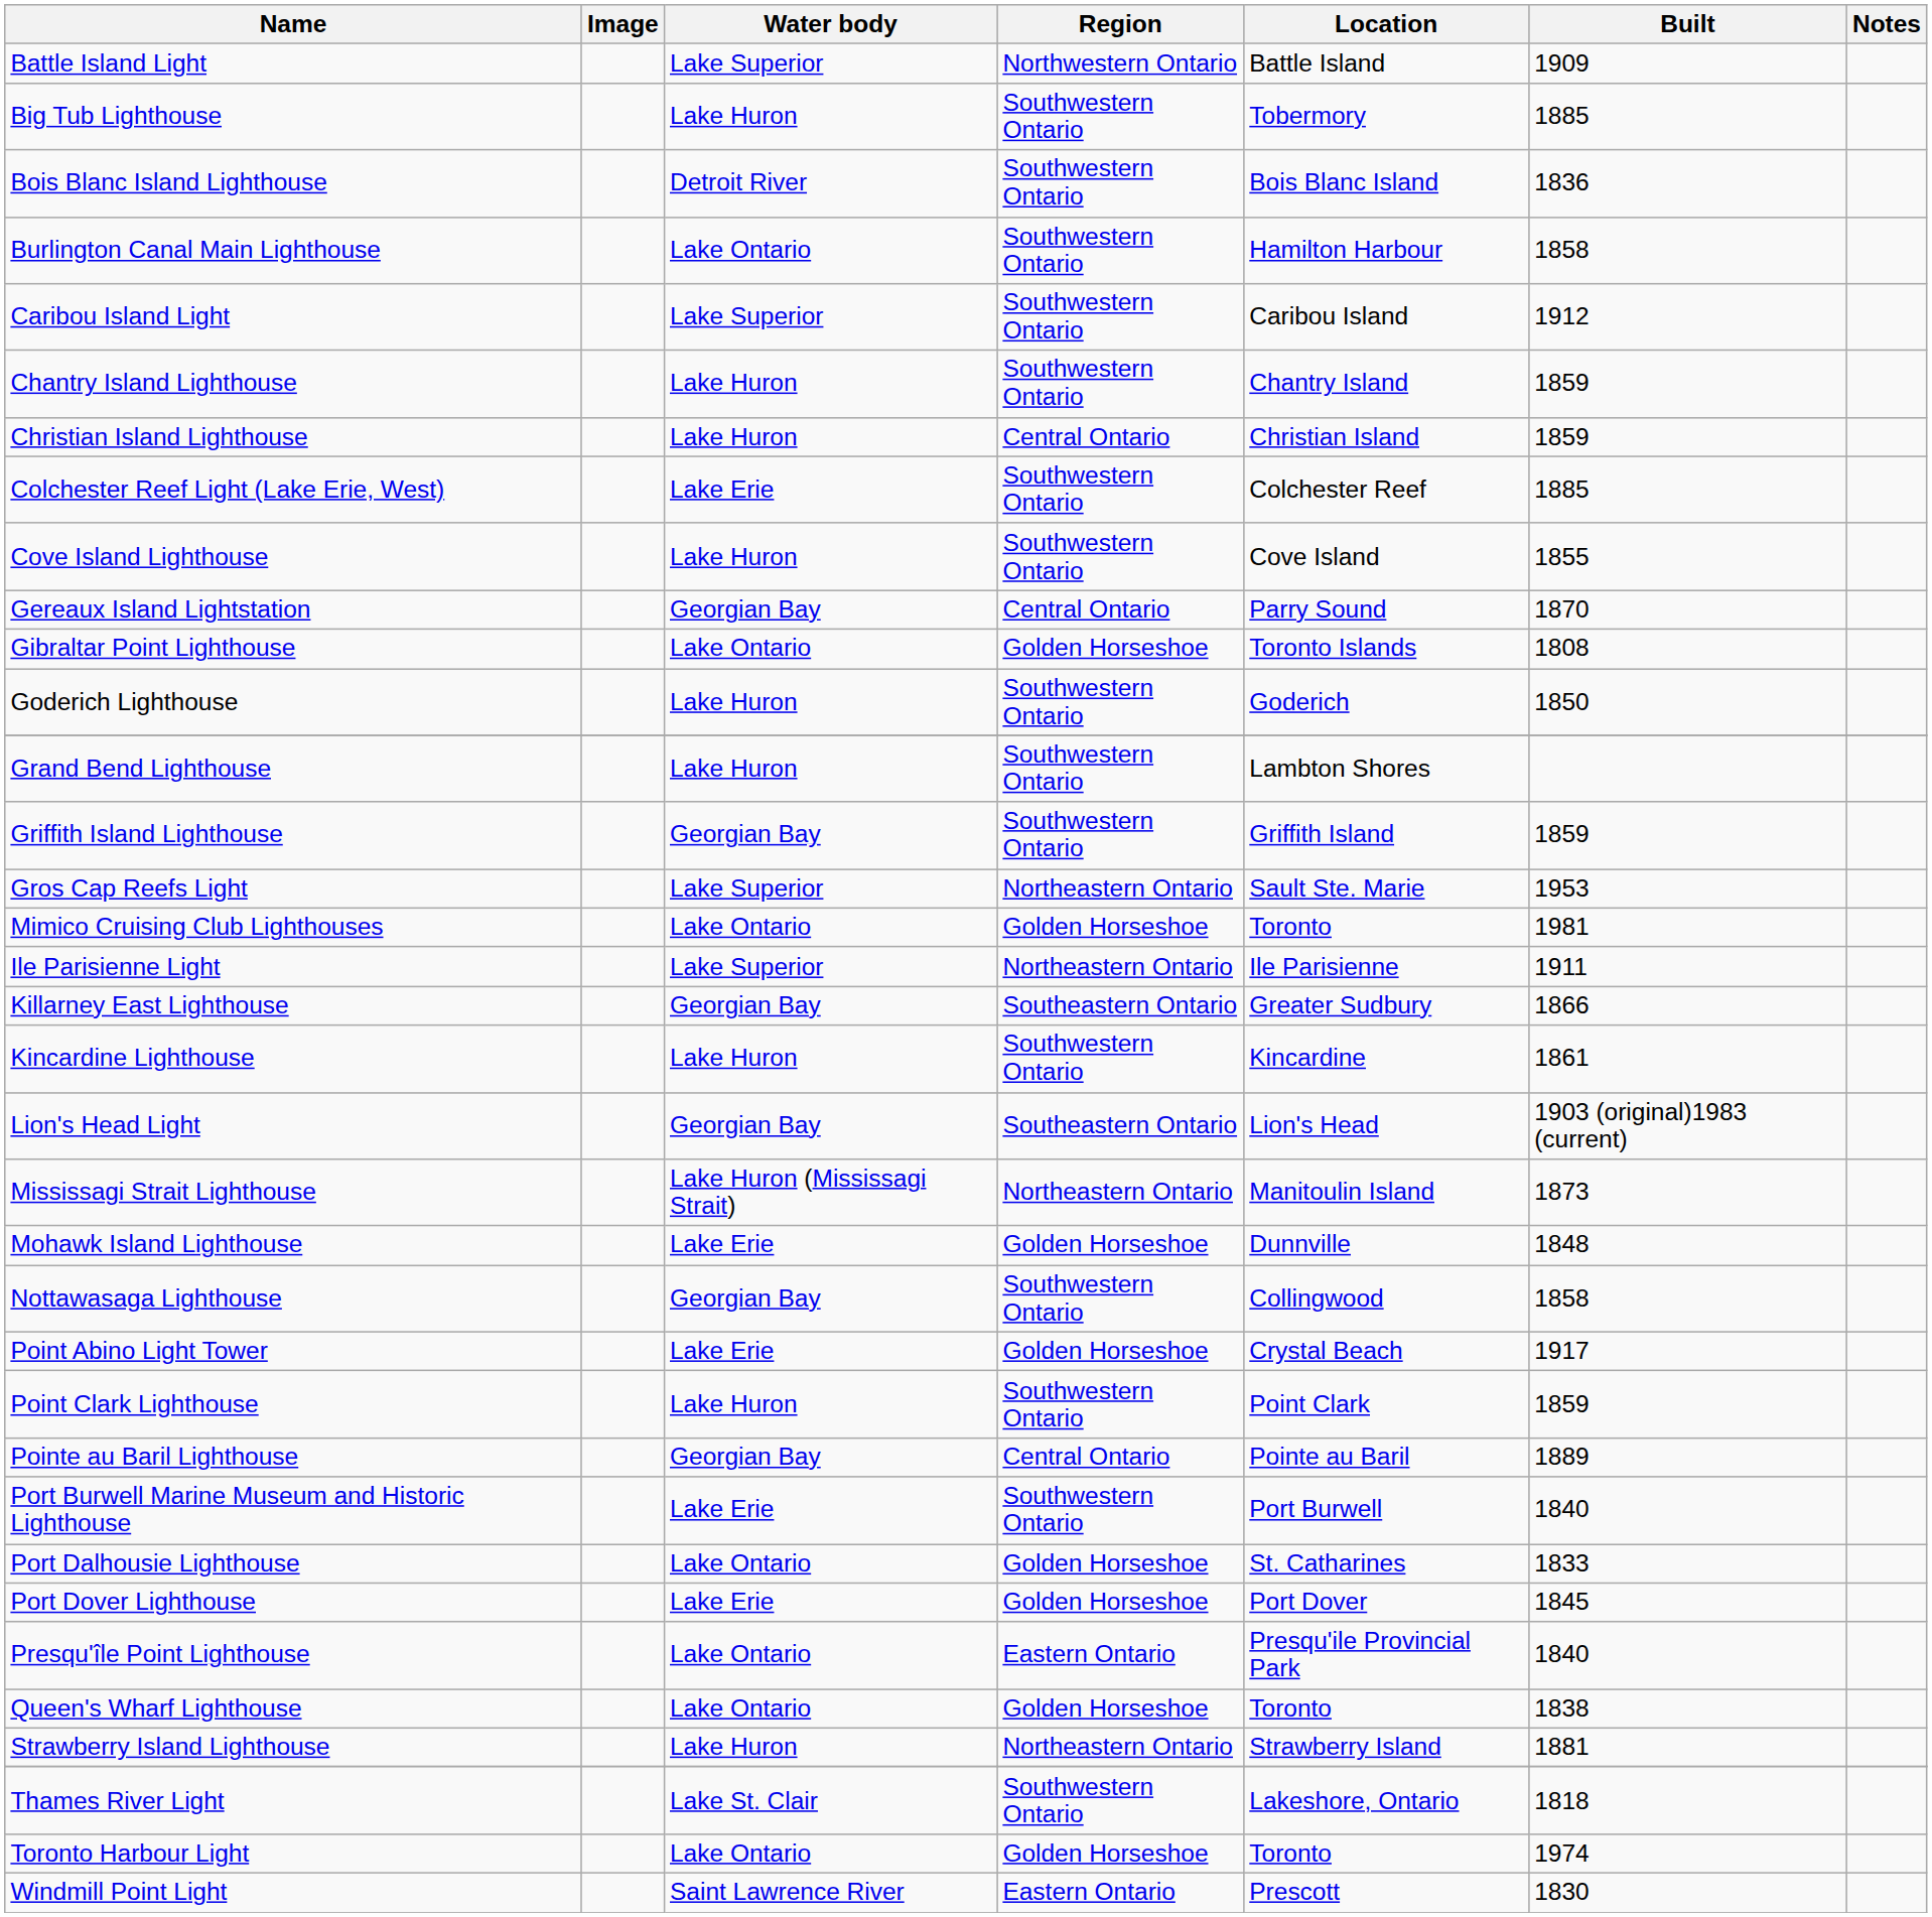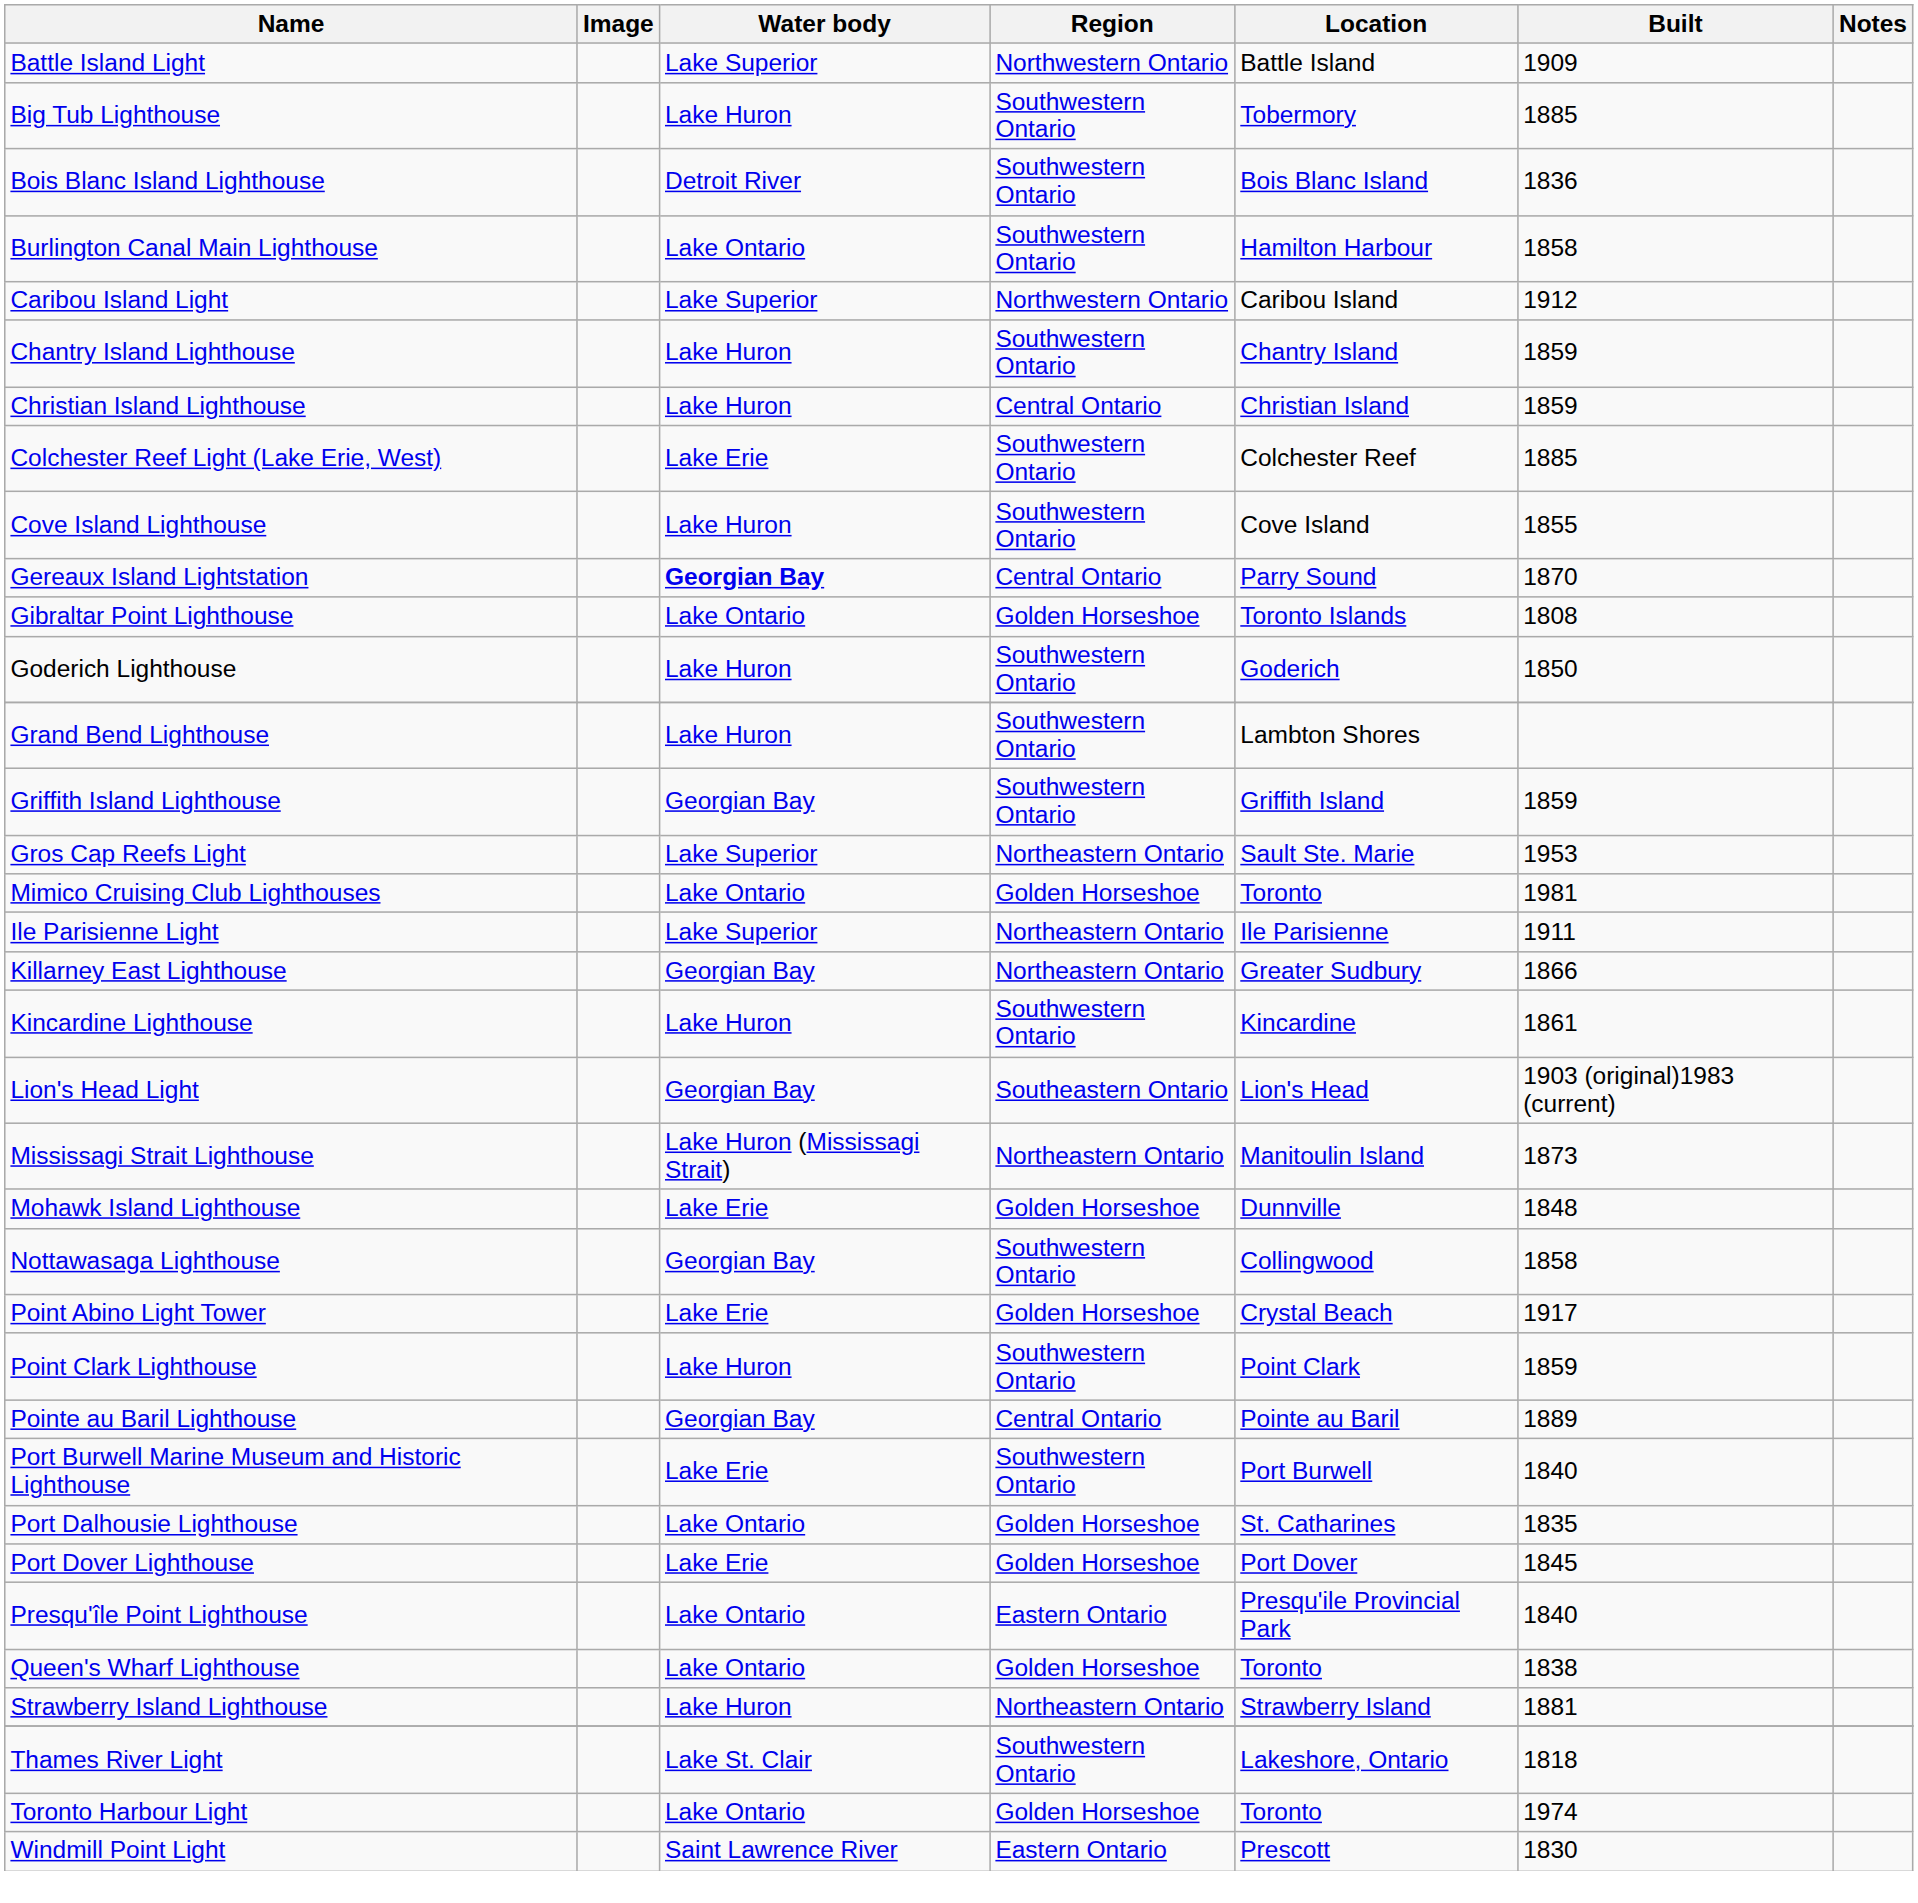Caribou Island Light | Region: Southwestern Ontario -> Northwestern Ontario
Gereaux Island Lightstation | Water body: normal -> bold
Killarney East Lighthouse | Region: Southeastern Ontario -> Northeastern Ontario
Port Dalhousie Lighthouse | Built: 1833 -> 1835
